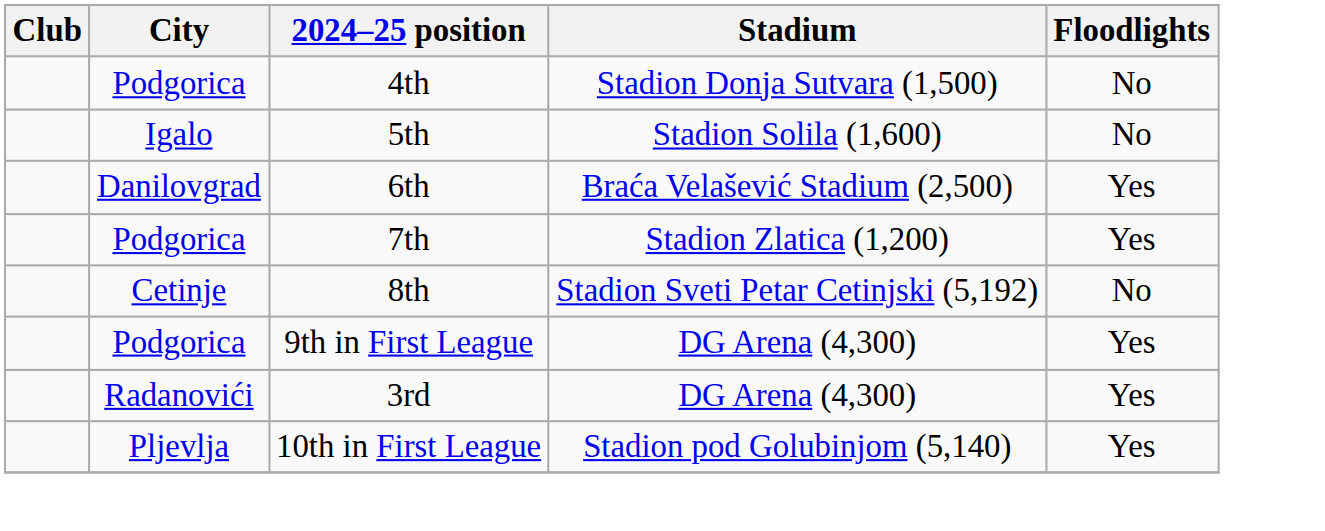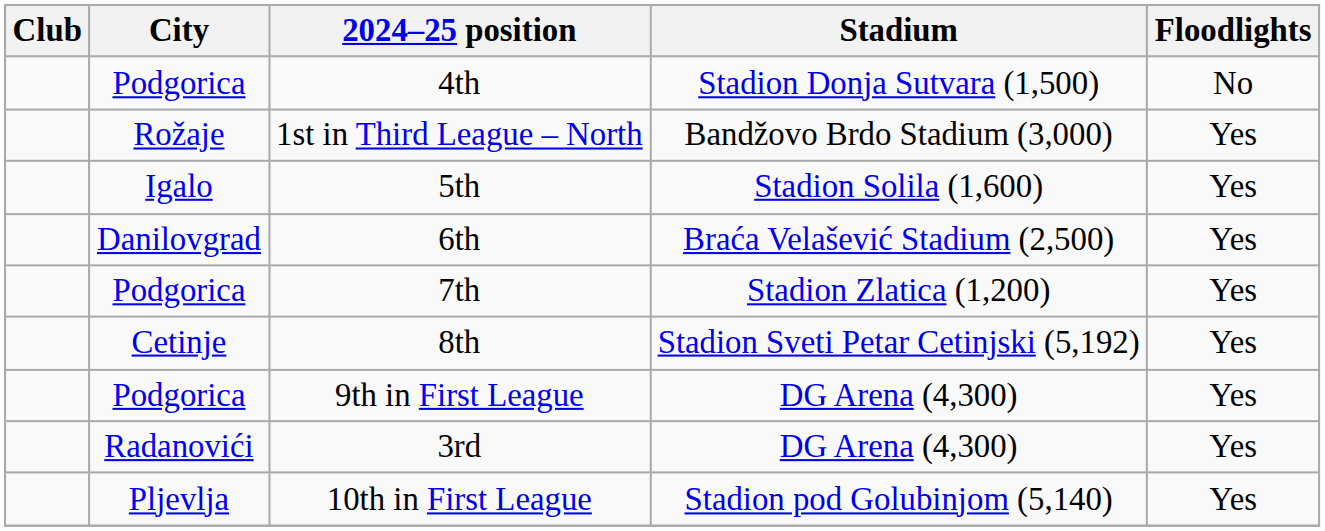+ row: Rožaje | 1st in Third League – North | Bandžovo Brdo Stadium (3,000) | Yes
5th | Floodlights: No -> Yes
8th | Floodlights: No -> Yes
